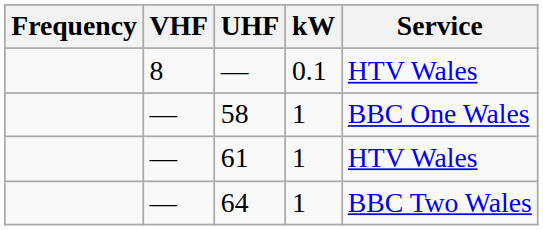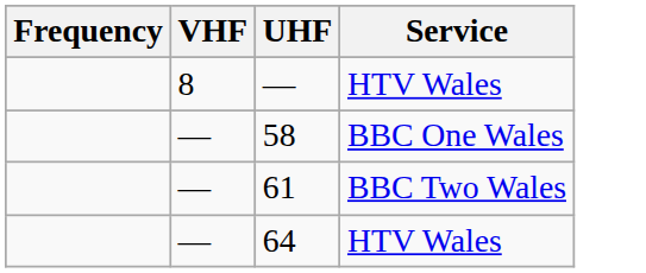- column: kW | 0.1 | 1 | 1 | 1
61 | Service: HTV Wales -> BBC Two Wales
64 | Service: BBC Two Wales -> HTV Wales
